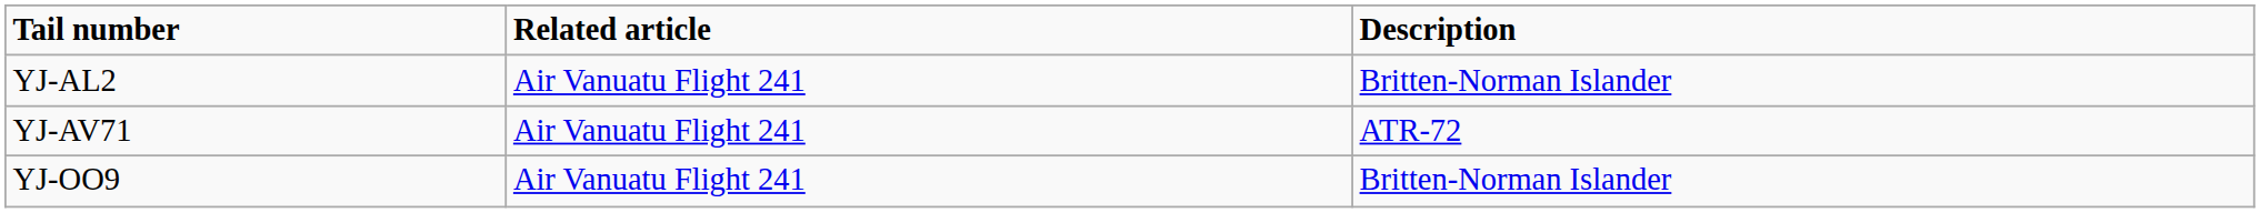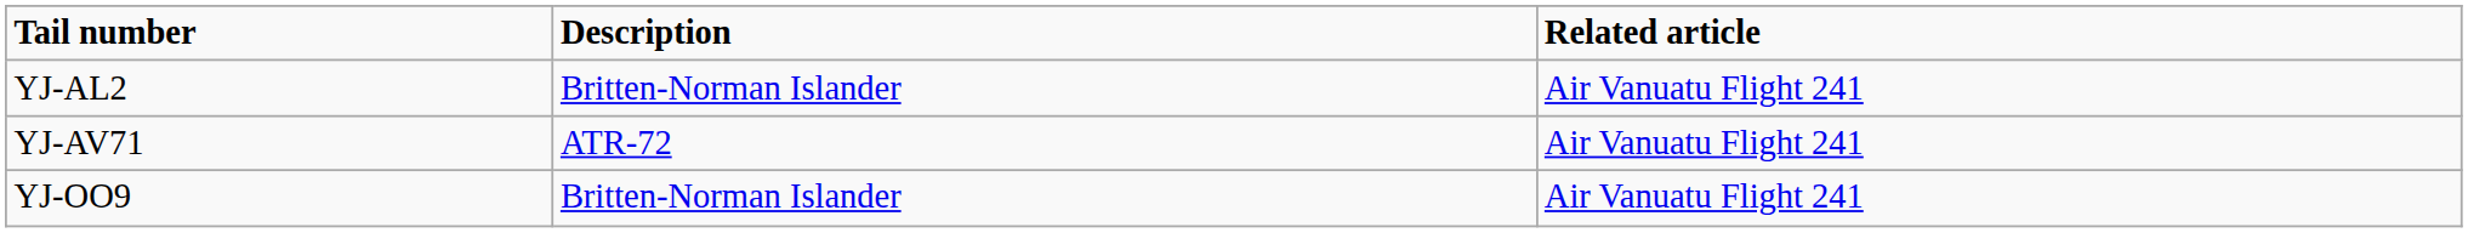columns swapped: Description <-> Related article
